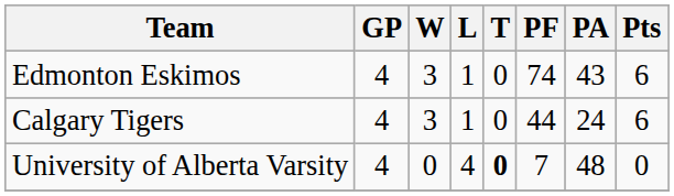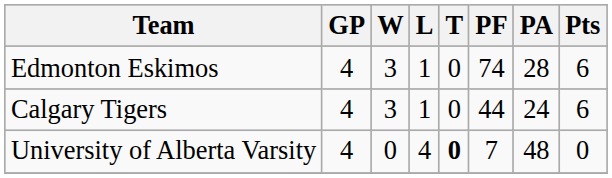Edmonton Eskimos | PA: 43 -> 28
